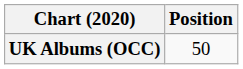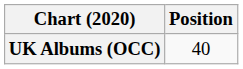UK Albums (OCC) | Position: 50 -> 40
